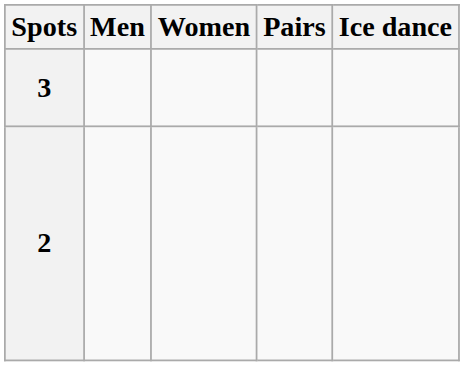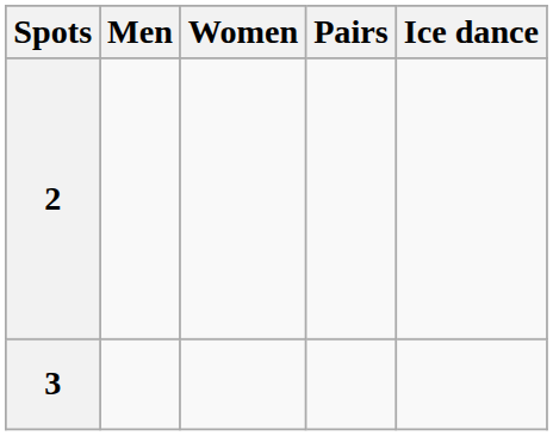rows swapped: 3 <-> 2
